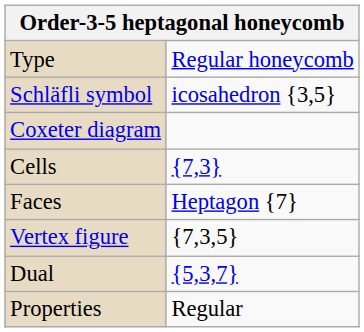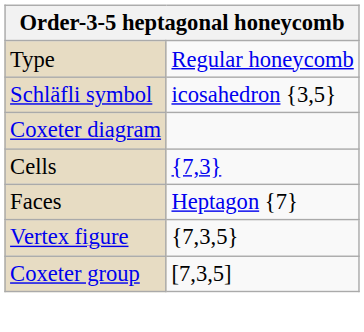- row: Dual | {5,3,7}
+ row: Coxeter group | [7,3,5]
- row: Properties | Regular
